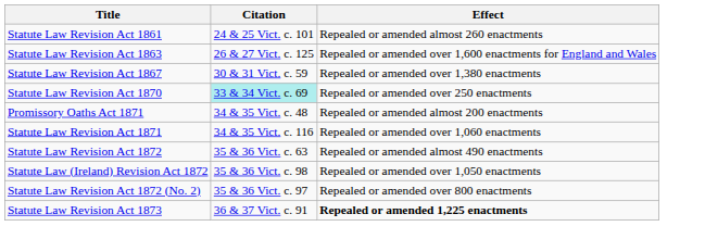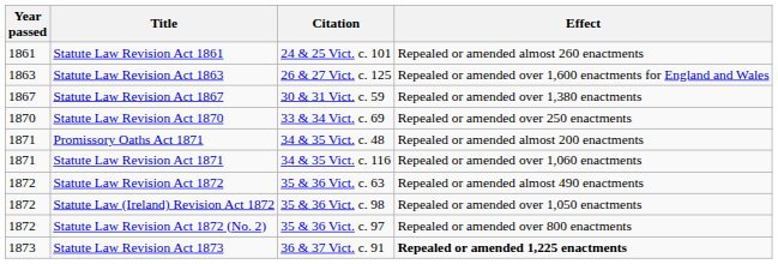+ column: Year passed | 1861 | 1863 | 1867 | 1870 | 1871 | 1871 | 1872 | 1872 | 1872 | 1873
Statute Law Revision Act 1870 | Citation: paleturquoise background -> no background
